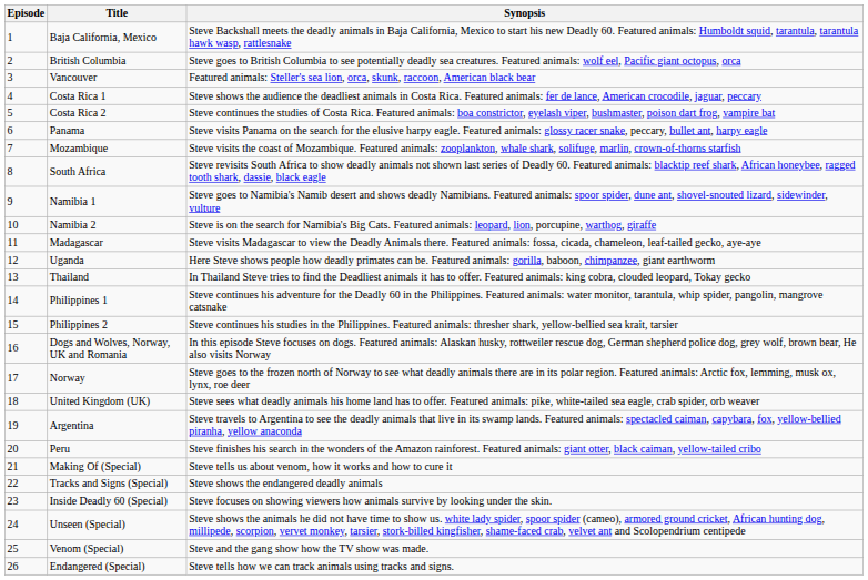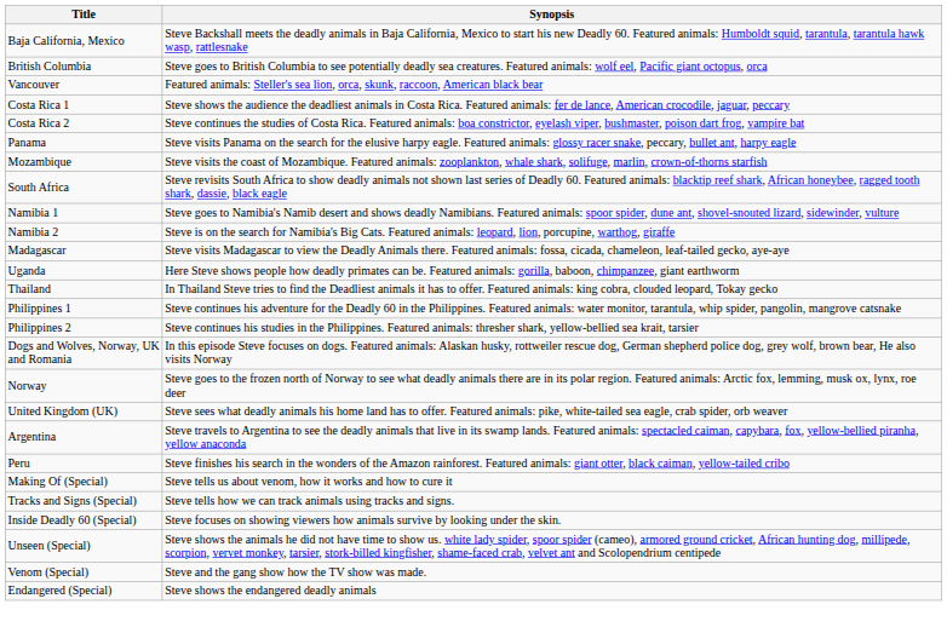- column: Episode | 1 | 2 | 3 | 4 | 5 | 6 | 7 | 8 | 9 | 10 | 11 | 12 | 13 | 14 | 15 | 16 | 17 | 18 | 19 | 20 | 21 | 22 | 23 | 24 | 25 | 26
Tracks and Signs (Special) | Synopsis: Steve shows the endangered deadly animals -> Steve tells how we can track animals using tracks and signs.
Endangered (Special) | Synopsis: Steve tells how we can track animals using tracks and signs. -> Steve shows the endangered deadly animals
